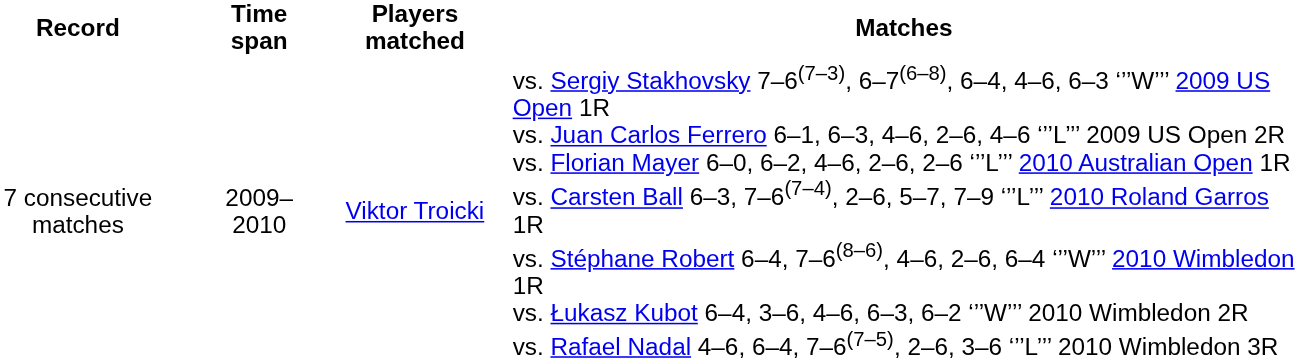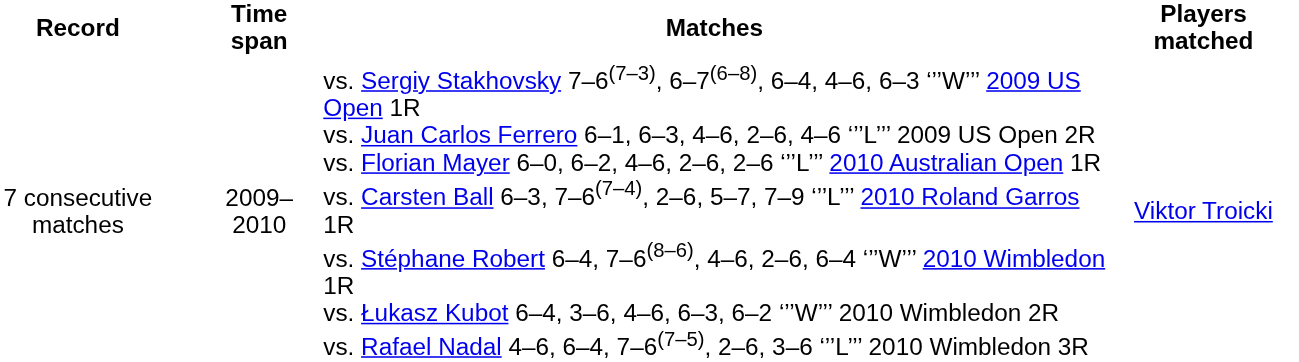columns swapped: Matches <-> Players matched
